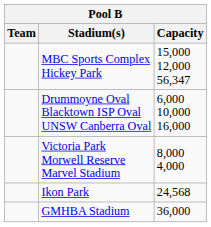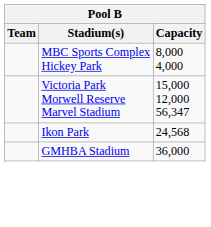MBC Sports Complex Hickey Park | Capacity: 15,000 12,000 56,347 -> 8,000 4,000
- row: Drummoyne Oval Blacktown ISP Oval UNSW Canberra Oval | 6,000 10,000 16,000
Victoria Park Morwell Reserve Marvel Stadium | Capacity: 8,000 4,000 -> 15,000 12,000 56,347
